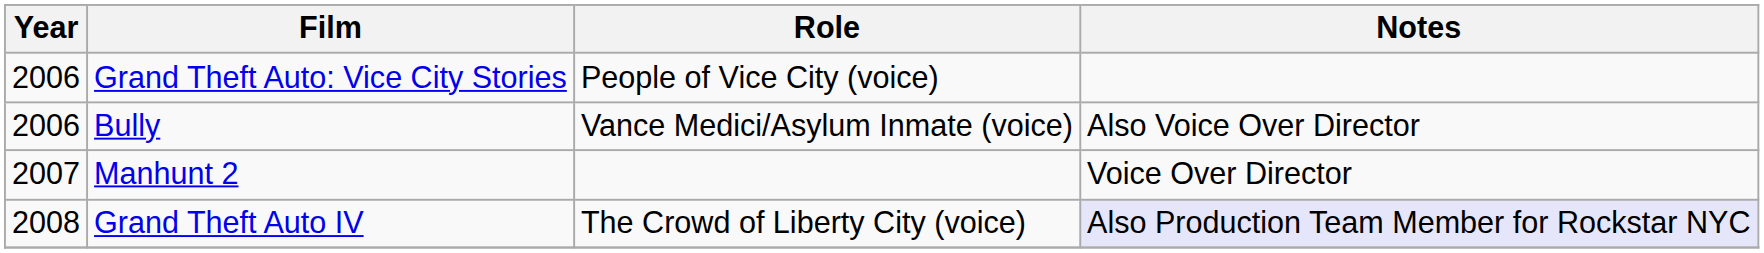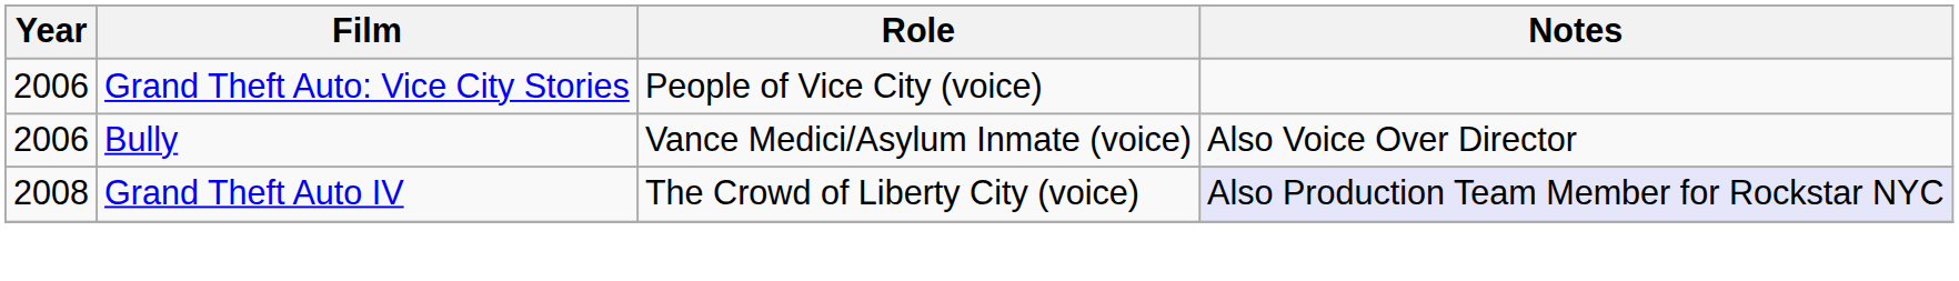- row: 2007 | Manhunt 2 | Voice Over Director
